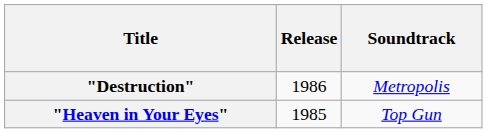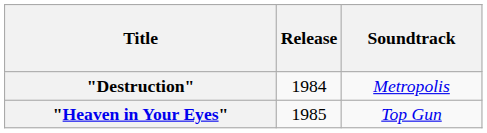"Destruction" | Release: 1986 -> 1984
